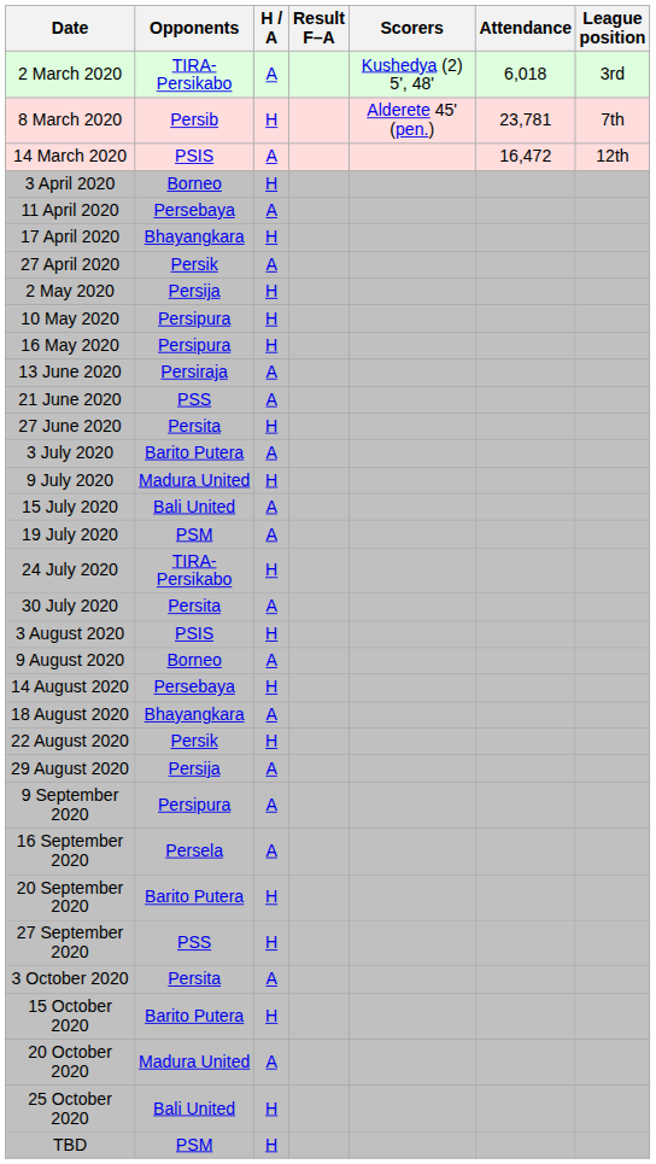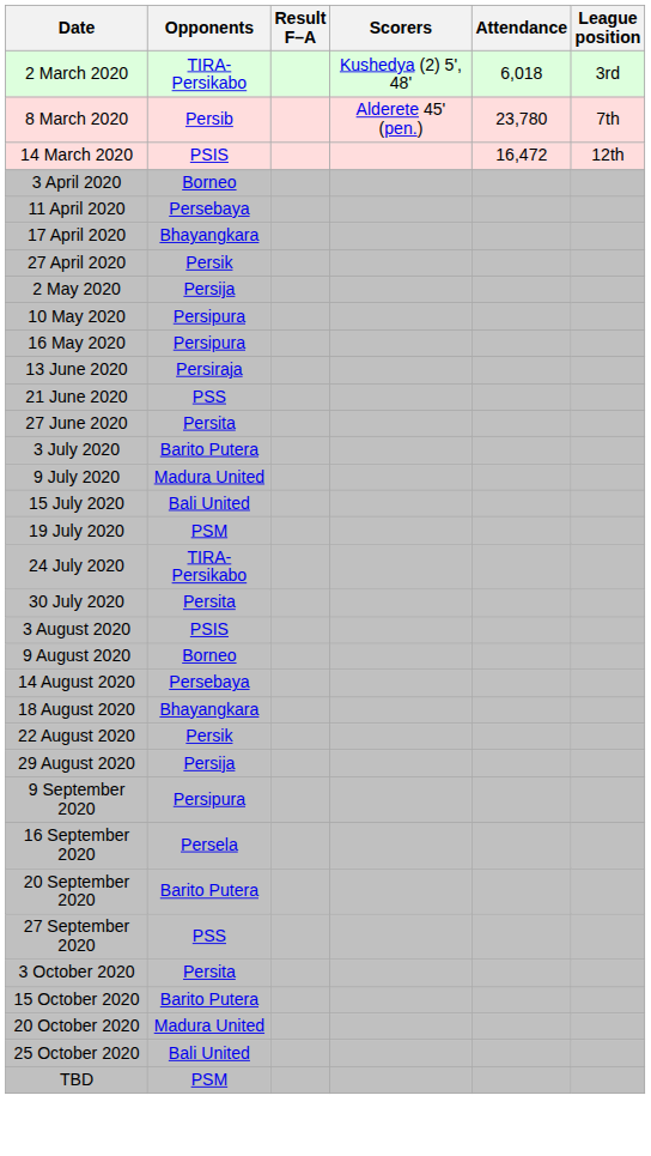- column: H / A | A | H | A | H | A | H | A | H | H | H | A | A | H | A | H | A | A | H | A | H | A | H | A | H | A | A | A | H | H | A | H | A | H | H
8 March 2020 | Attendance: 23,781 -> 23,780
